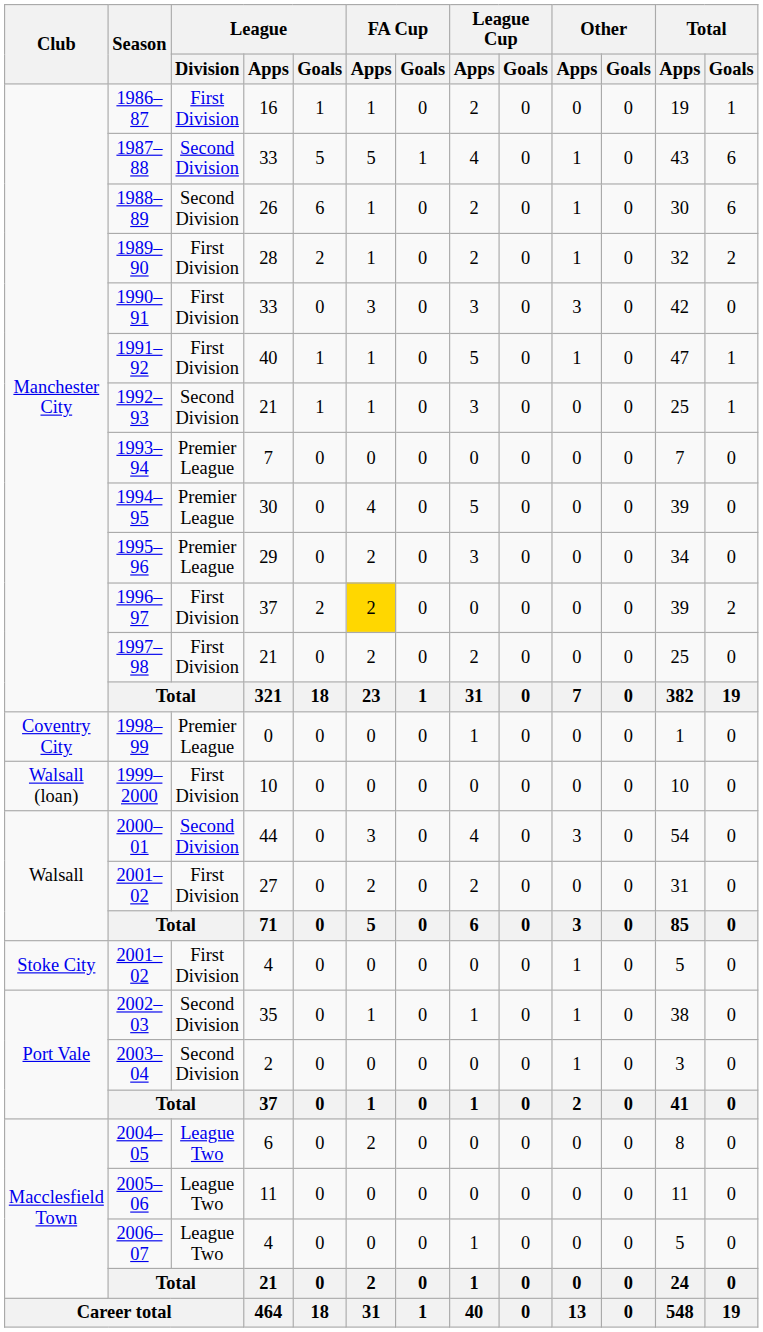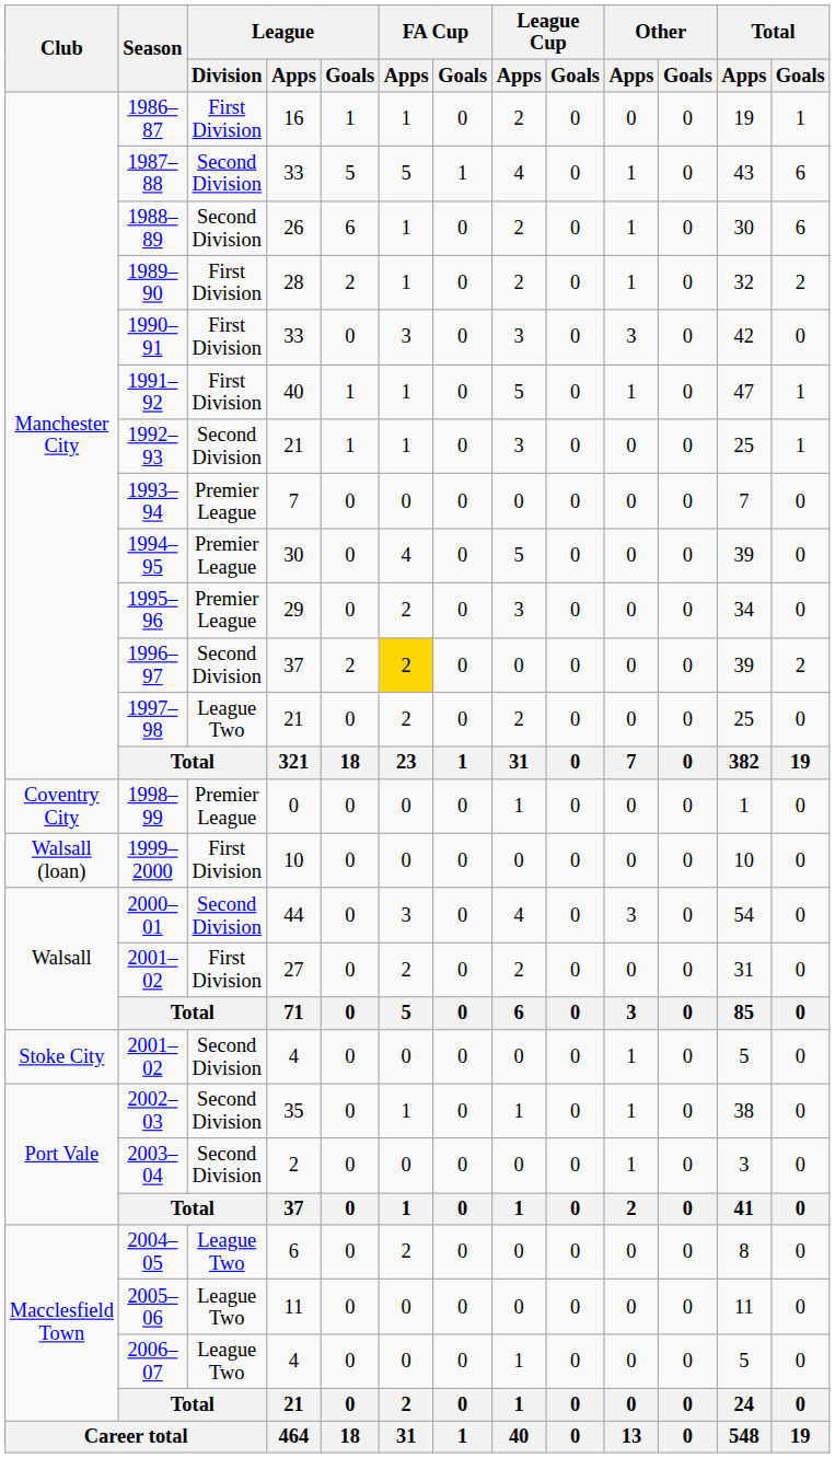1996–97 | League / Division: First Division -> Second Division
1997–98 | League / Division: First Division -> League Two
2001–02 / 4 | League / Division: First Division -> Second Division
